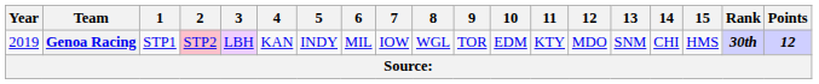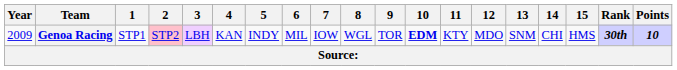Genoa Racing | Year: 2019 -> 2009
Genoa Racing | 10: normal -> bold
Genoa Racing | Points: 12 -> 10
